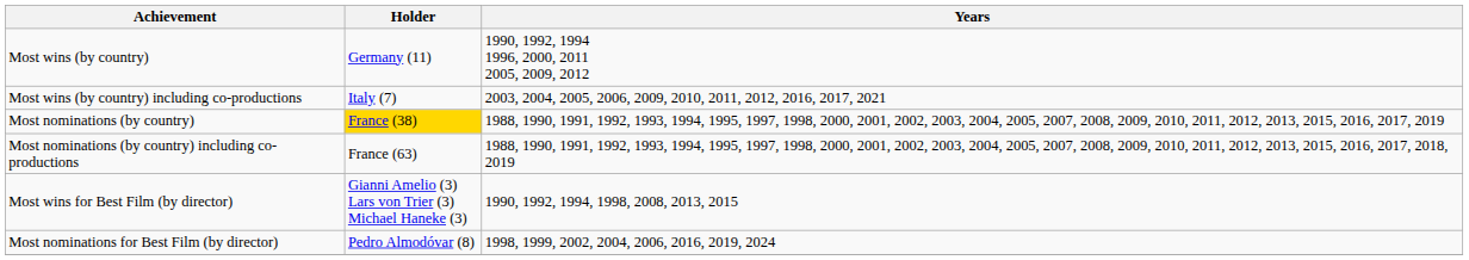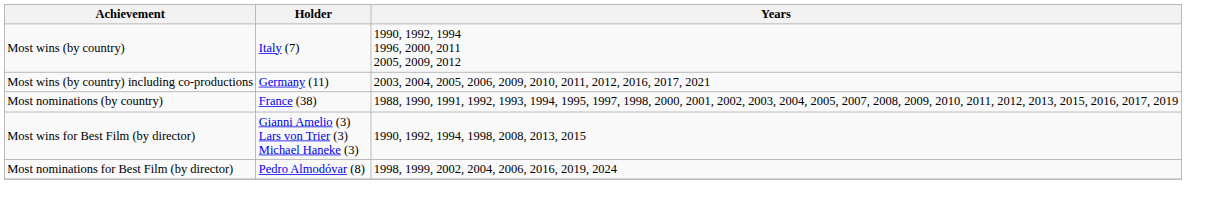Most wins (by country) | Holder: Germany (11) -> Italy (7)
Most wins (by country) including co-productions | Holder: Italy (7) -> Germany (11)
Most nominations (by country) | Holder: gold background -> no background
- row: Most nominations (by country) including co-productions | France (63) | 1988, 1990, 1991, 1992, 1993, 1994, 1995, 1997, 1998, 2000, 2001, 2002, 2003, 2004, 2005, 2007, 2008, 2009, 2010, 2011, 2012, 2013, 2015, 2016, 2017, 2018, 2019
